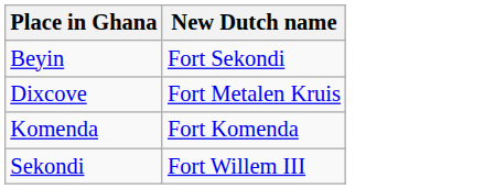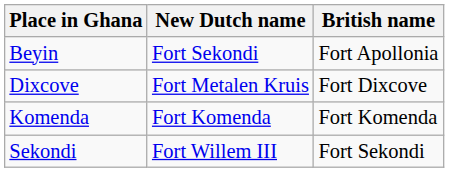+ column: British name | Fort Apollonia | Fort Dixcove | Fort Komenda | Fort Sekondi
